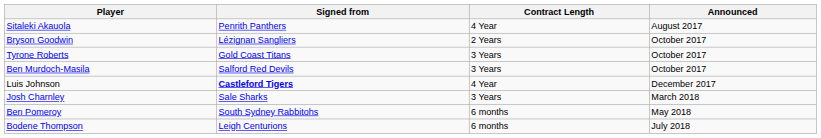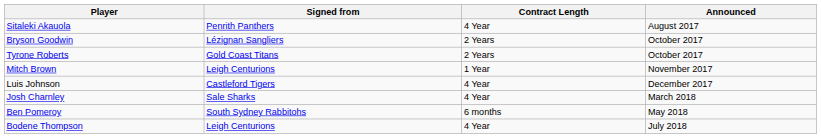Tyrone Roberts | Contract Length: 3 Years -> 2 Years
- row: Ben Murdoch-Masila | Salford Red Devils | 3 Years | October 2017
+ row: Mitch Brown | Leigh Centurions | 1 Year | November 2017
Luis Johnson | Signed from: bold -> normal
Josh Charnley | Contract Length: 3 Years -> 4 Year
Bodene Thompson | Contract Length: 6 months -> 4 Year
